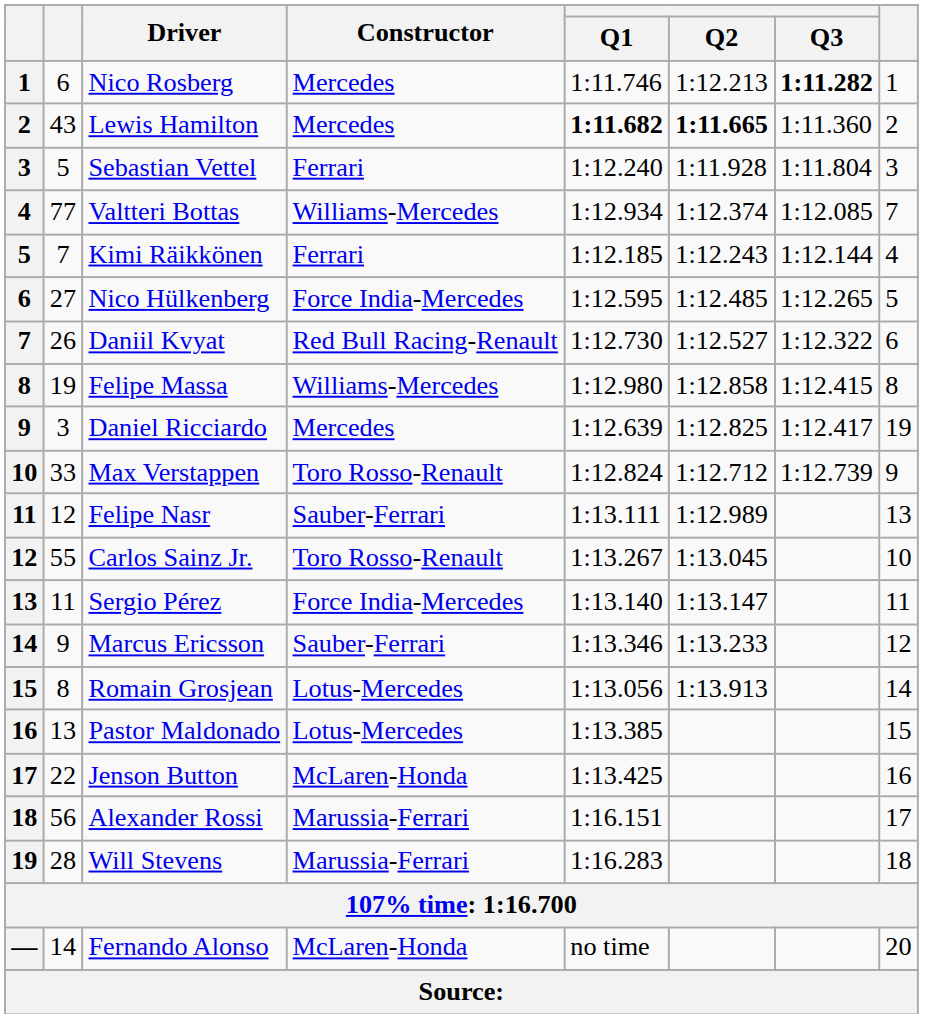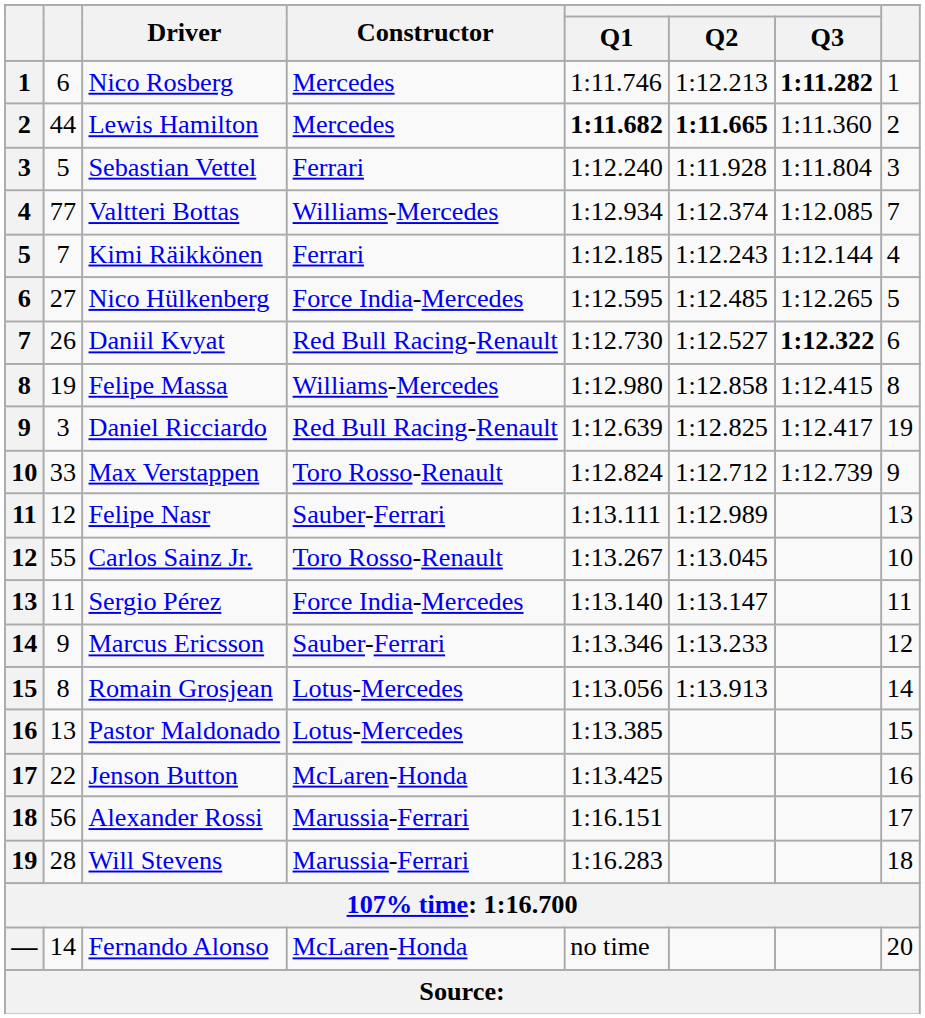Lewis Hamilton | column 2: 43 -> 44
Daniil Kvyat | Q3: normal -> bold
Daniel Ricciardo | Constructor: Mercedes -> Red Bull Racing-Renault
